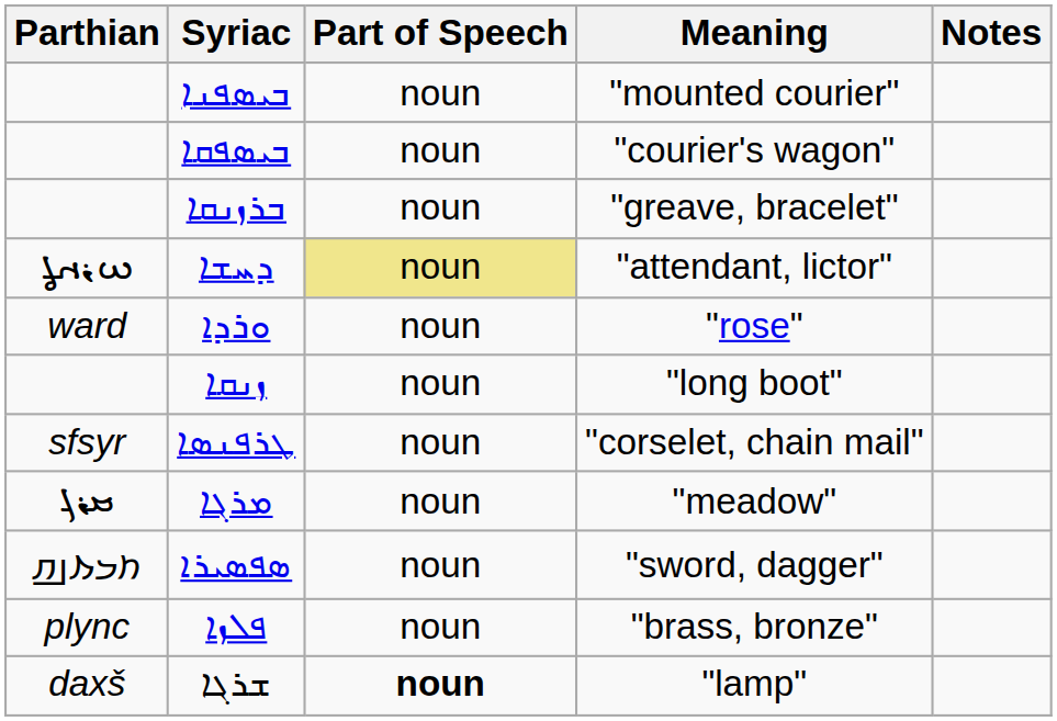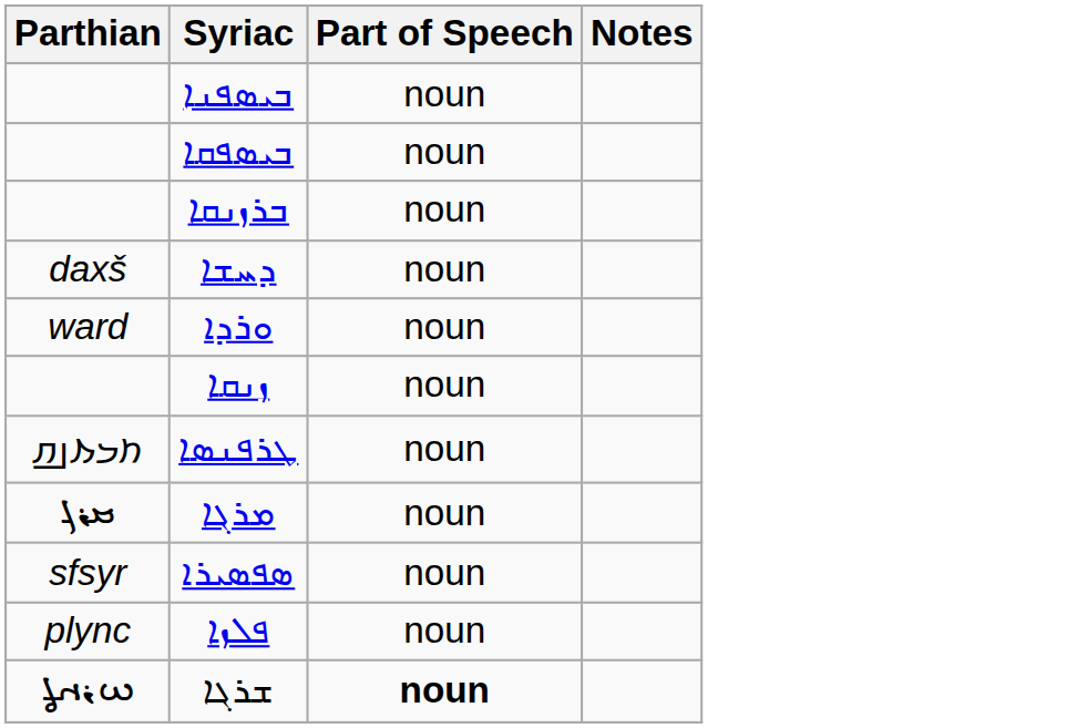- column: Meaning | "mounted courier" | "courier's wagon" | "greave, bracelet" | "attendant, lictor" | "rose" | "long boot" | "corselet, chain mail" | "meadow" | "sword, dagger" | "brass, bronze" | "lamp"
ܕܚܫܐ | Parthian: 𐫢𐫡𐫀𐫄 -> daxš
ܕܚܫܐ | Part of Speech: khaki background -> no background
ܛܪܦܢܣܐ | Parthian: sfsyr -> 𐭕𐭓𐭐𐭍𐭎
ܣܦܣܝܪܐ | Parthian: 𐭕𐭓𐭐𐭍𐭎 -> sfsyr
ܫܪܓܐ | Parthian: daxš -> 𐫢𐫡𐫀𐫄
